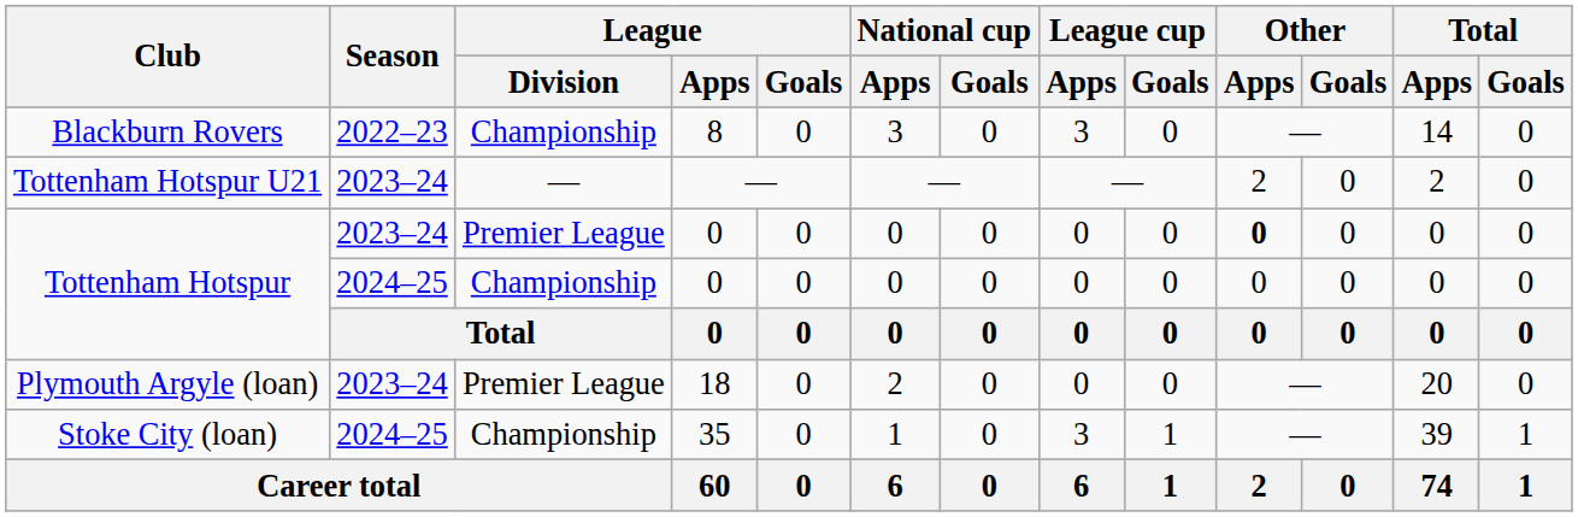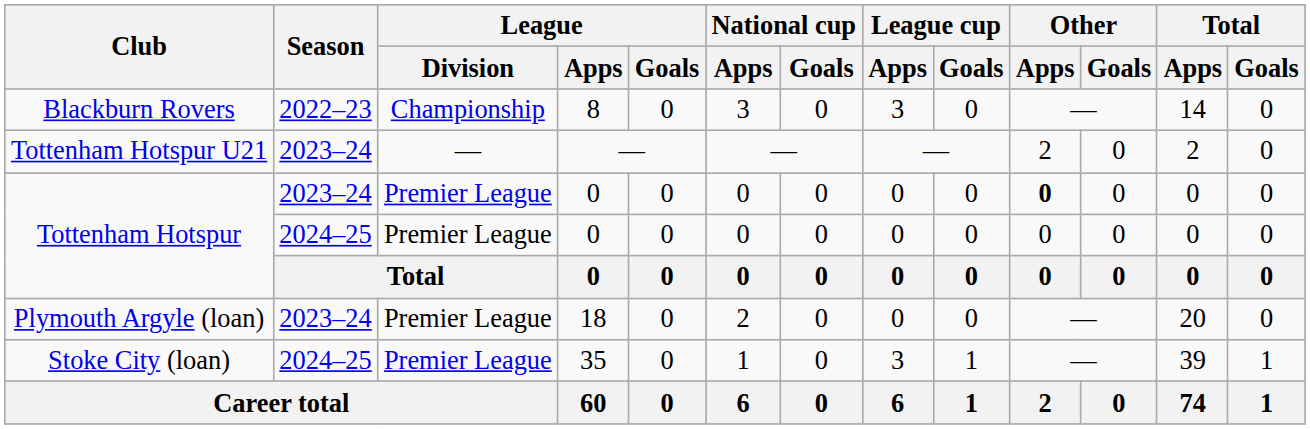Tottenham Hotspur / 2024–25 | League / Division: Championship -> Premier League
Stoke City (loan) | League / Division: Championship -> Premier League
